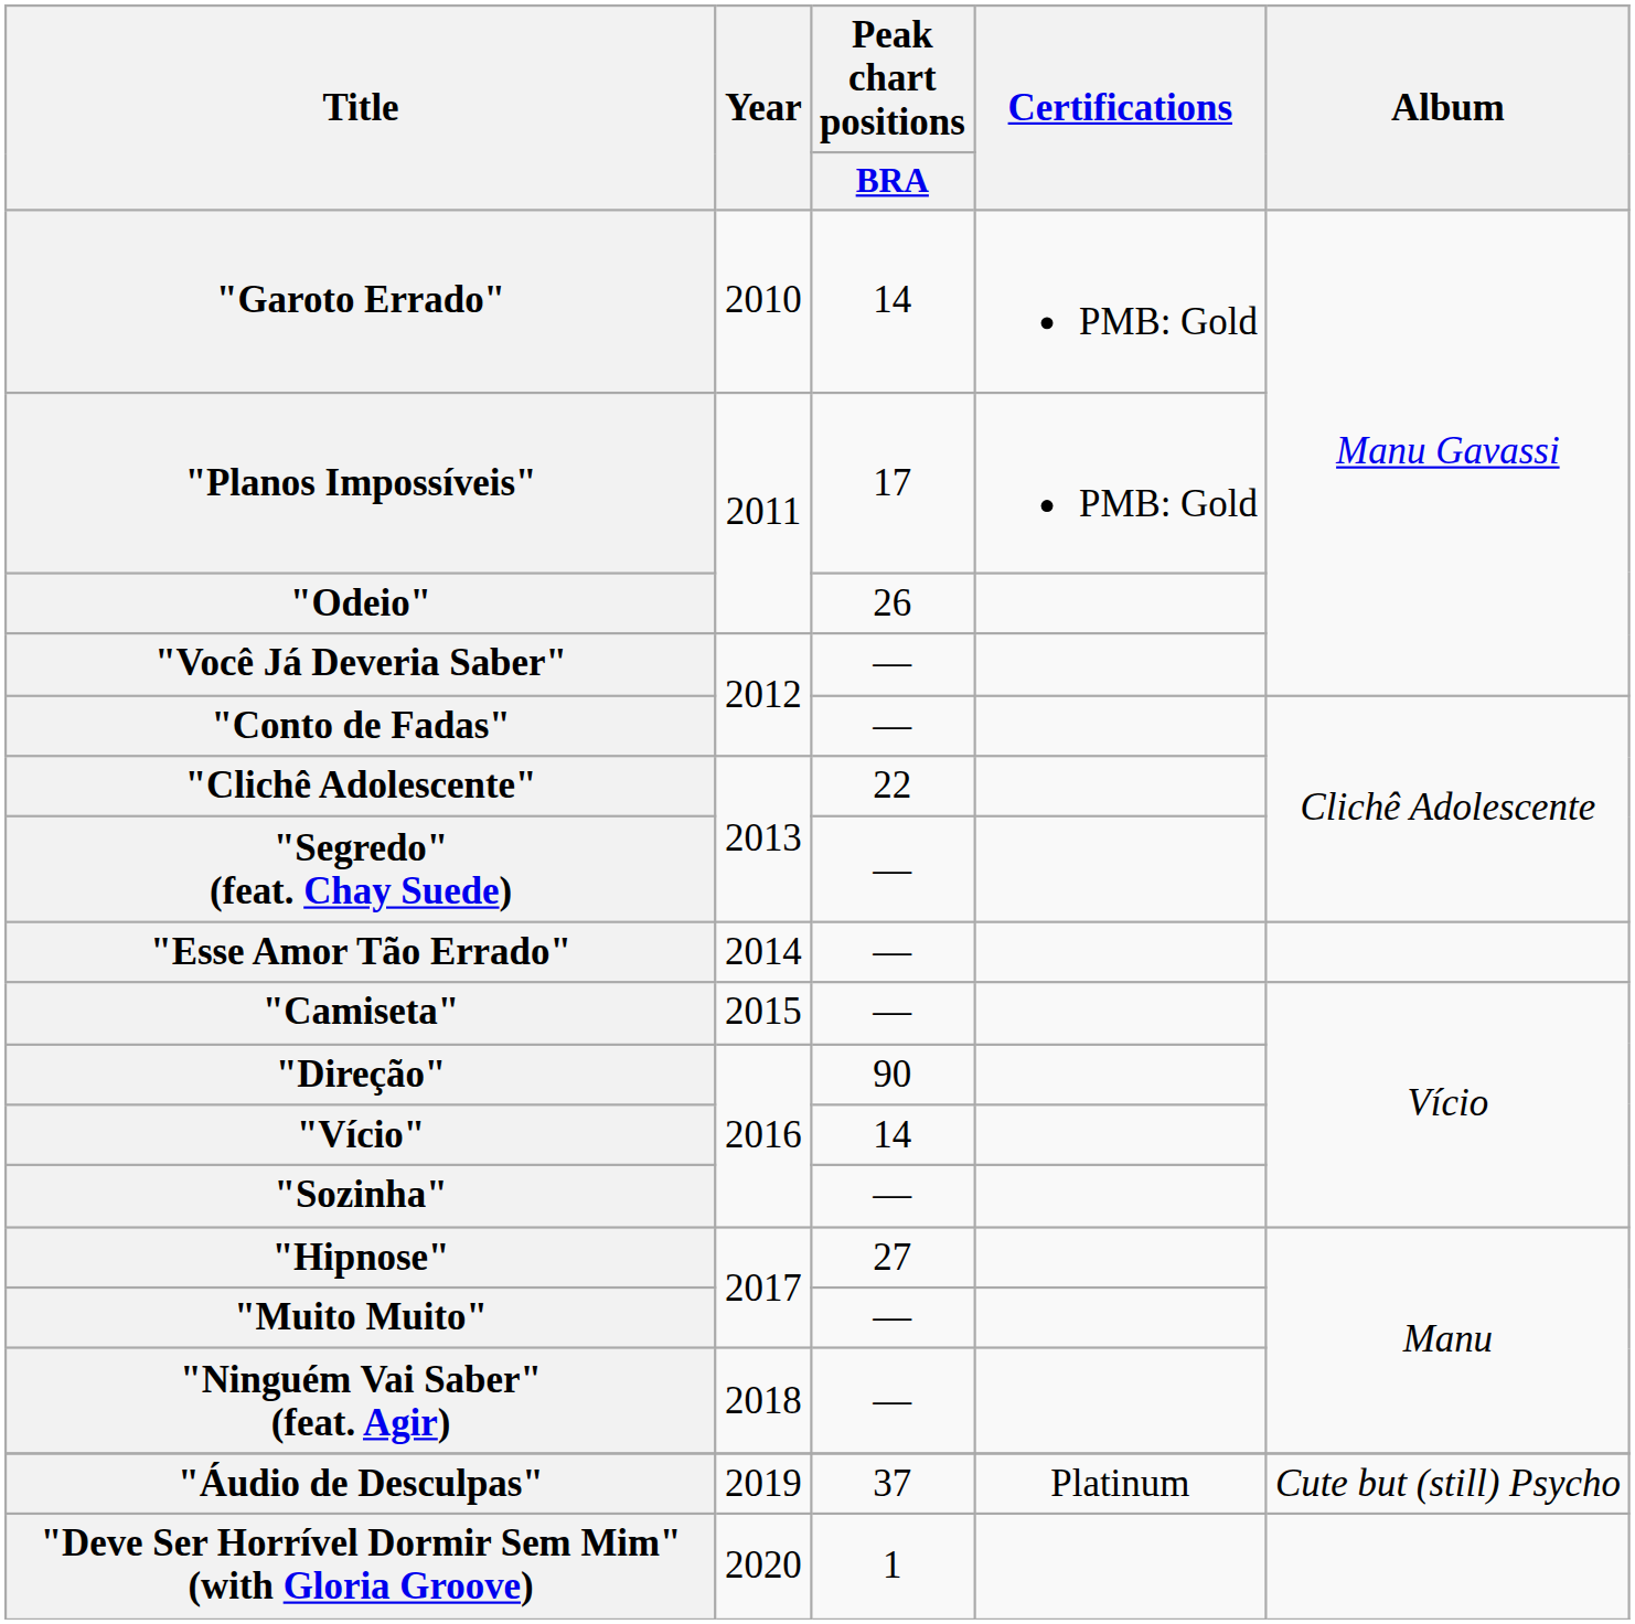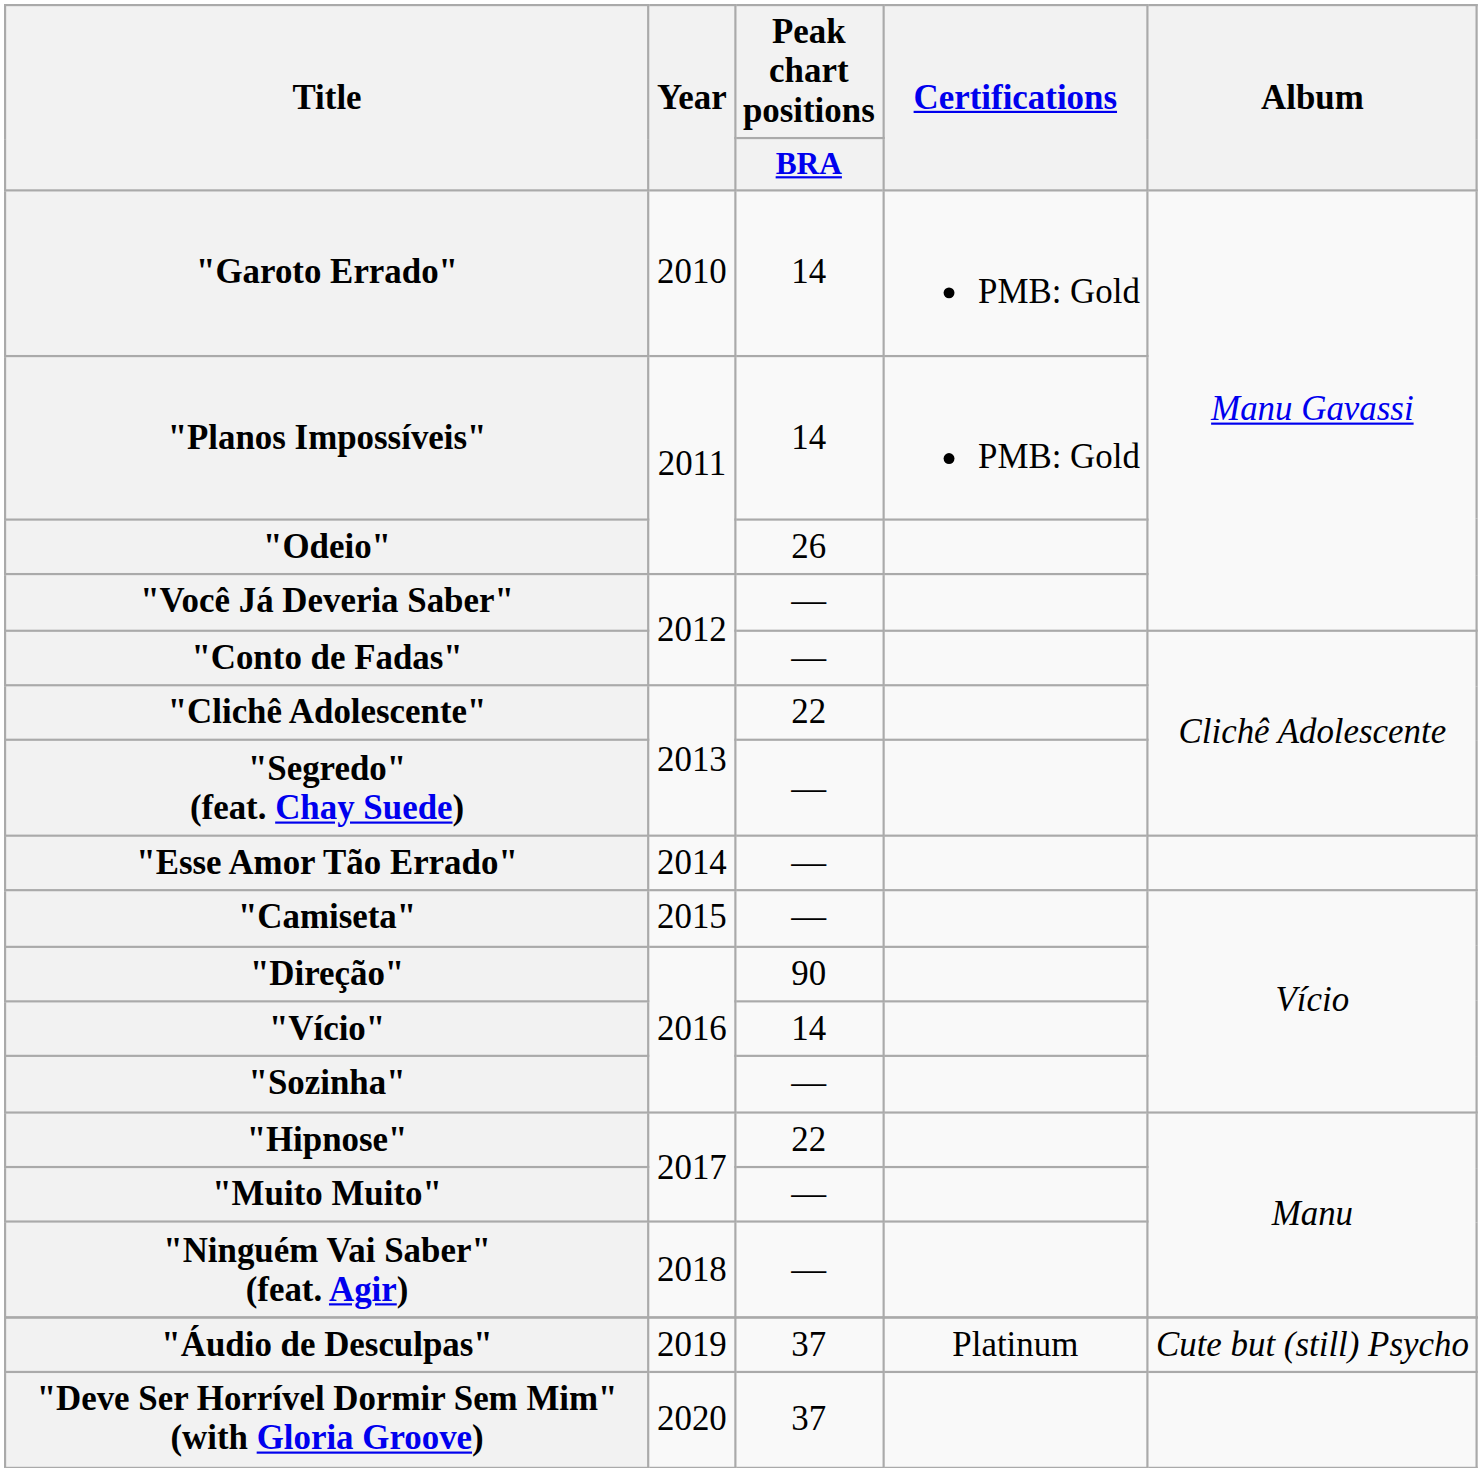"Planos Impossíveis" | Peak chart positions / BRA: 17 -> 14
"Hipnose" | Peak chart positions / BRA: 27 -> 22
"Deve Ser Horrível Dormir Sem Mim" (with Gloria Groove) | Peak chart positions / BRA: 1 -> 37
